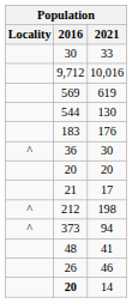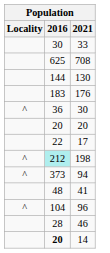- row: 9,712 | 10,016
+ row: 625 | 708
- row: 569 | 619
130 | 2016: 544 -> 144
17 | 2016: 21 -> 22
198 | 2016: no background -> paleturquoise background
+ row: ^ | 104 | 96
46 | 2016: 26 -> 28
